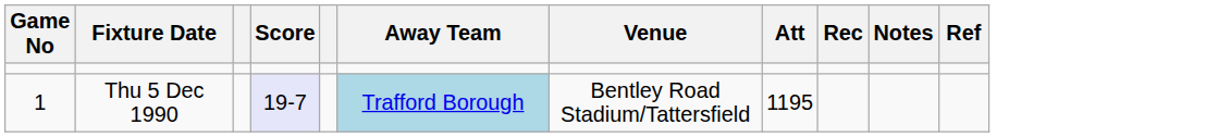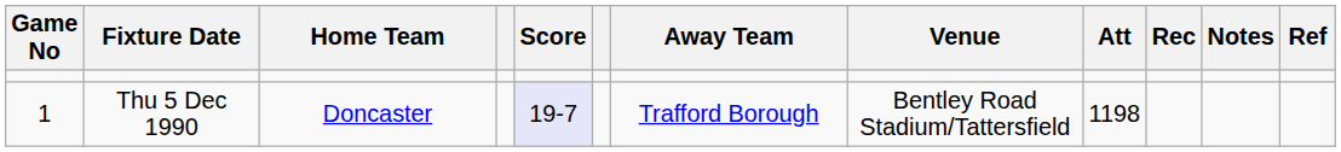+ column: Home Team | Doncaster
Thu 5 Dec 1990 | Away Team: lightblue background -> no background
Thu 5 Dec 1990 | Att: 1195 -> 1198
